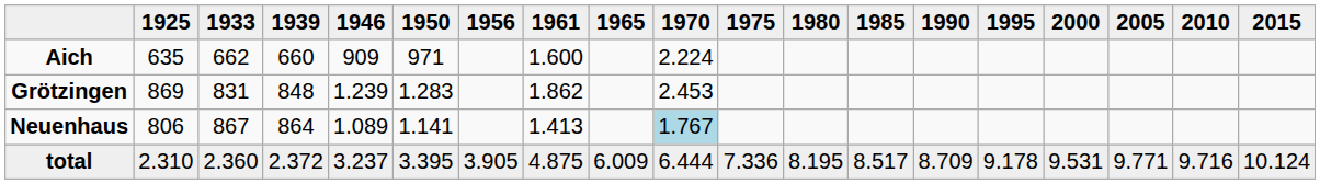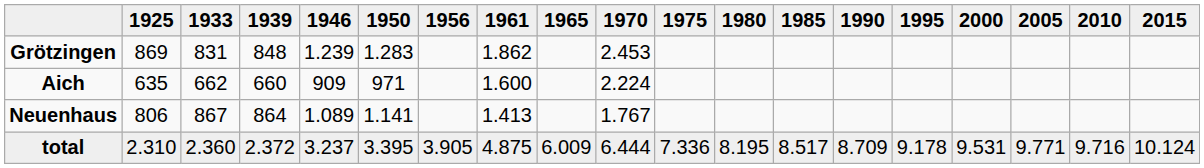rows swapped: Grötzingen <-> Aich
Neuenhaus | 1970: lightblue background -> no background
